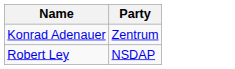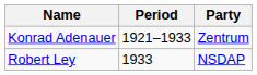+ column: Period | 1921–1933 | 1933
